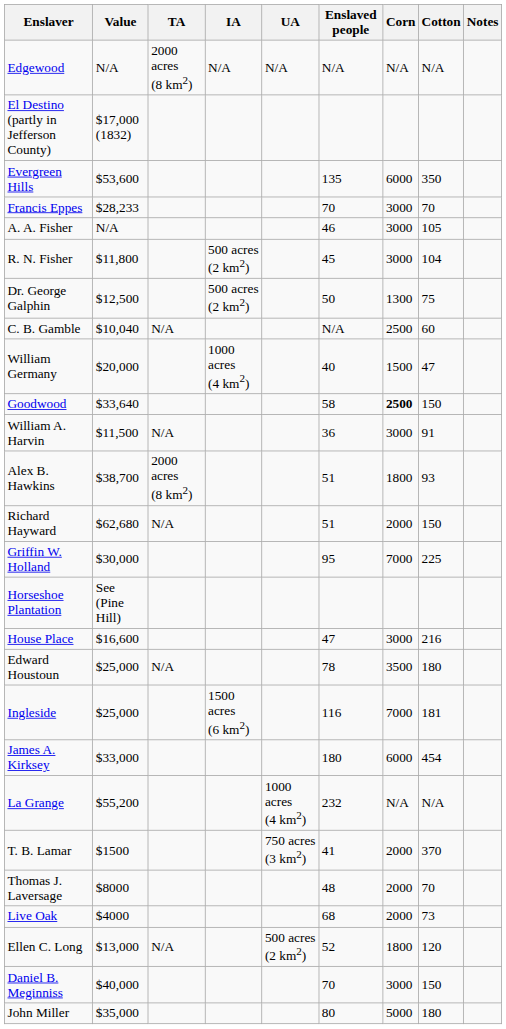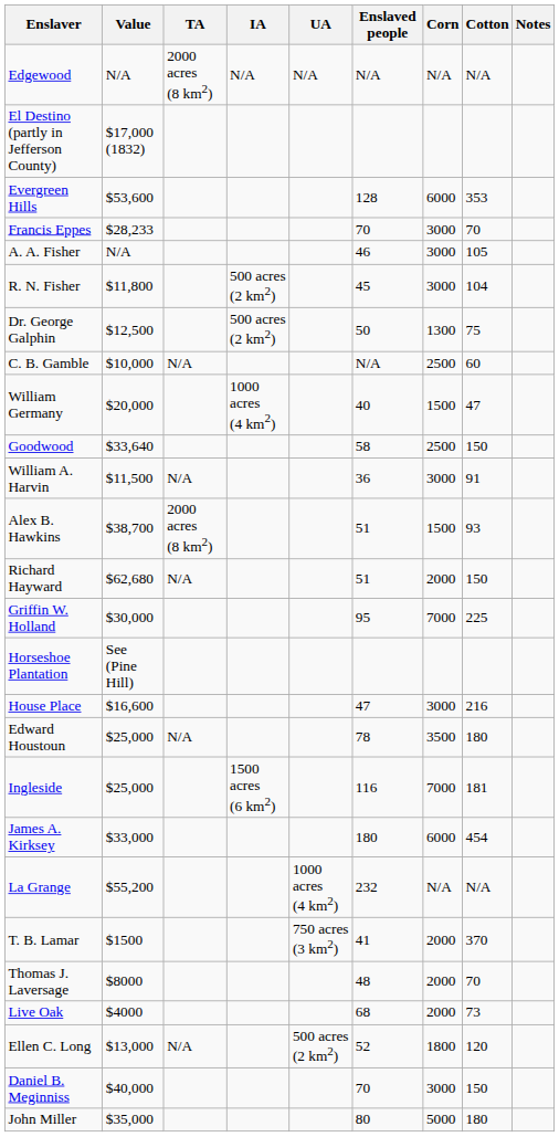Evergreen Hills | Enslaved people: 135 -> 128
Evergreen Hills | Cotton: 350 -> 353
C. B. Gamble | Value: $10,040 -> $10,000
Goodwood | Corn: bold -> normal
Alex B. Hawkins | Corn: 1800 -> 1500
